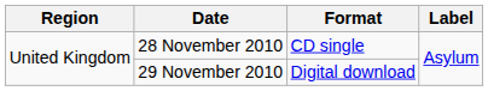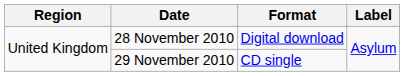28 November 2010 | Format: CD single -> Digital download
29 November 2010 | Format: Digital download -> CD single
